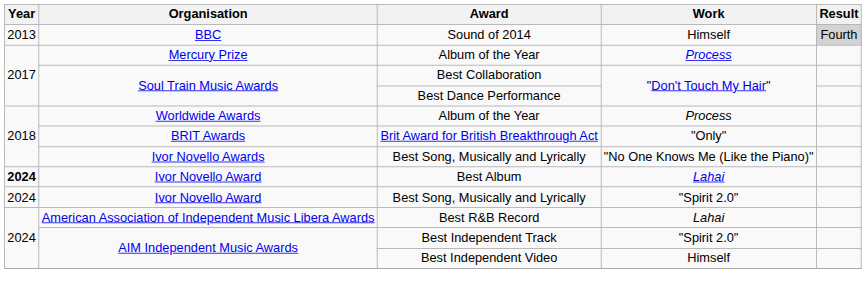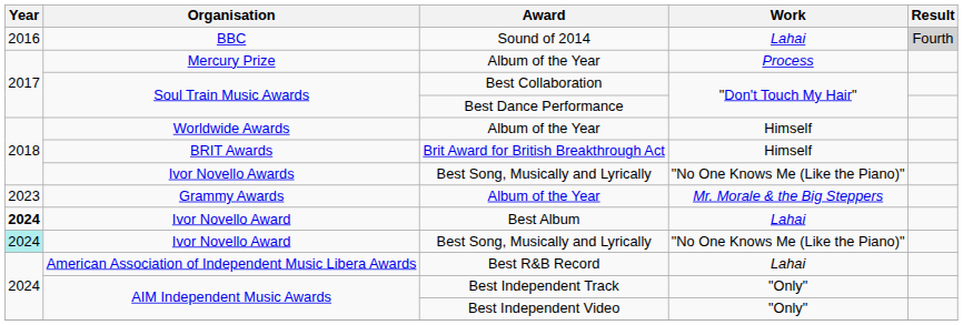BBC | Year: 2013 -> 2016
BBC | Work: Himself -> Lahai
Worldwide Awards | Work: Process -> Himself
BRIT Awards | Work: "Only" -> Himself
+ row: 2023 | Grammy Awards | Album of the Year | Mr. Morale & the Big Steppers
Ivor Novello Award / Best Song, Musically and Lyrically | Year: no background -> paleturquoise background
Ivor Novello Award / Best Song, Musically and Lyrically | Work: "Spirit 2.0" -> "No One Knows Me (Like the Piano)"
AIM Independent Music Awards / Best Independent Track | Work: "Spirit 2.0" -> "Only"
AIM Independent Music Awards / Best Independent Video | Work: Himself -> "Only"
